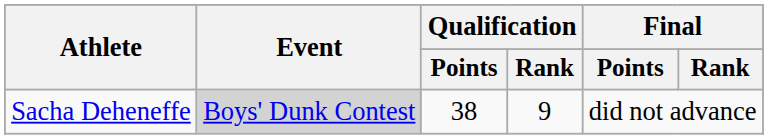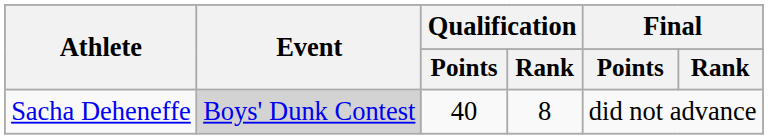Sacha Deheneffe | Qualification / Points: 38 -> 40
Sacha Deheneffe | Qualification / Rank: 9 -> 8
